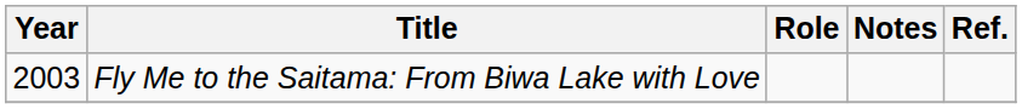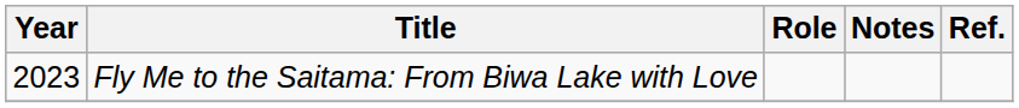Fly Me to the Saitama: From Biwa Lake with Love | Year: 2003 -> 2023
